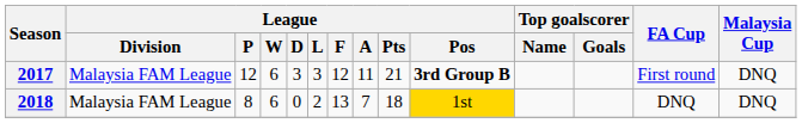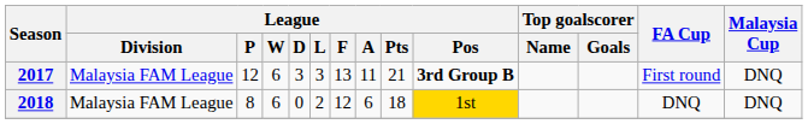2017 | League / F: 12 -> 13
2018 | League / F: 13 -> 12
2018 | League / A: 7 -> 6
